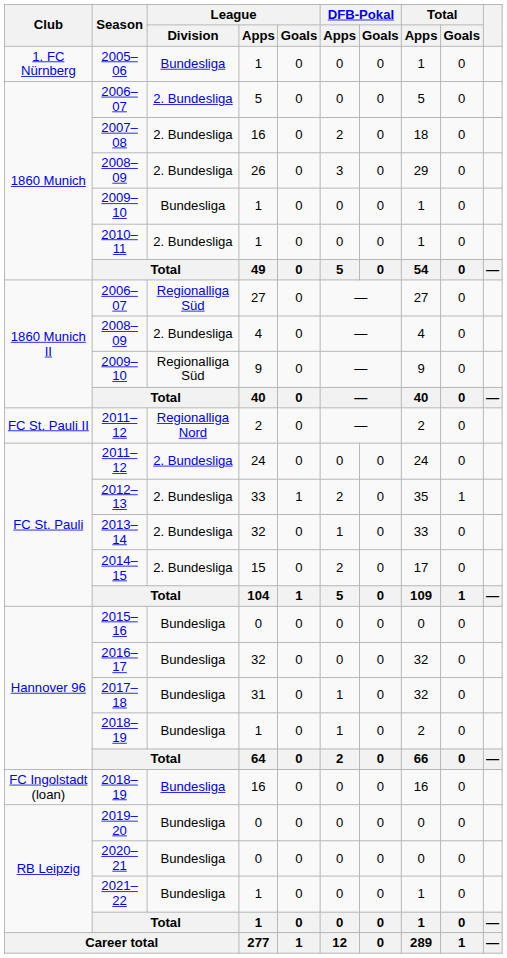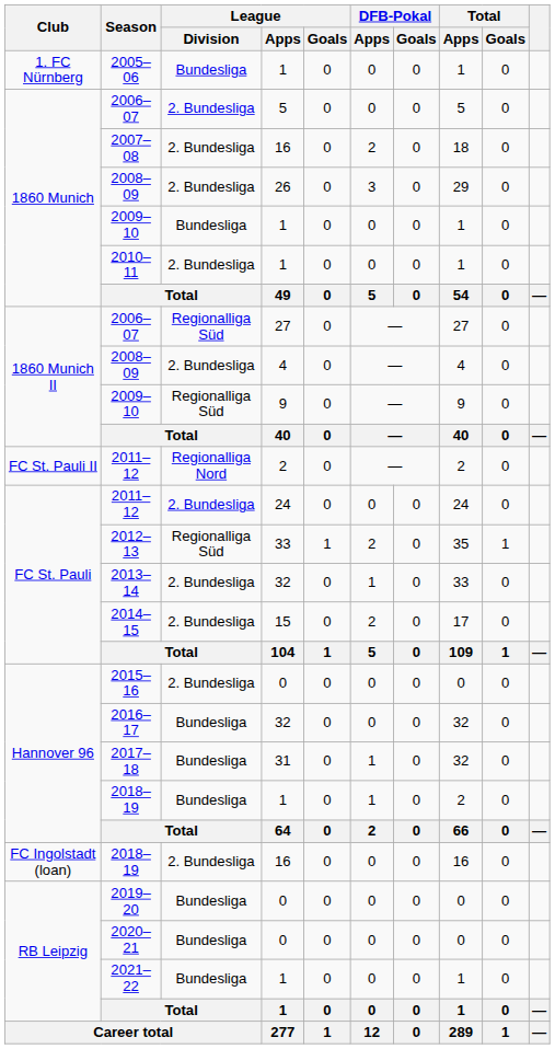2012–13 | League / Division: 2. Bundesliga -> Regionalliga Süd
2015–16 | League / Division: Bundesliga -> 2. Bundesliga
2018–19 / 16 | League / Division: Bundesliga -> 2. Bundesliga
